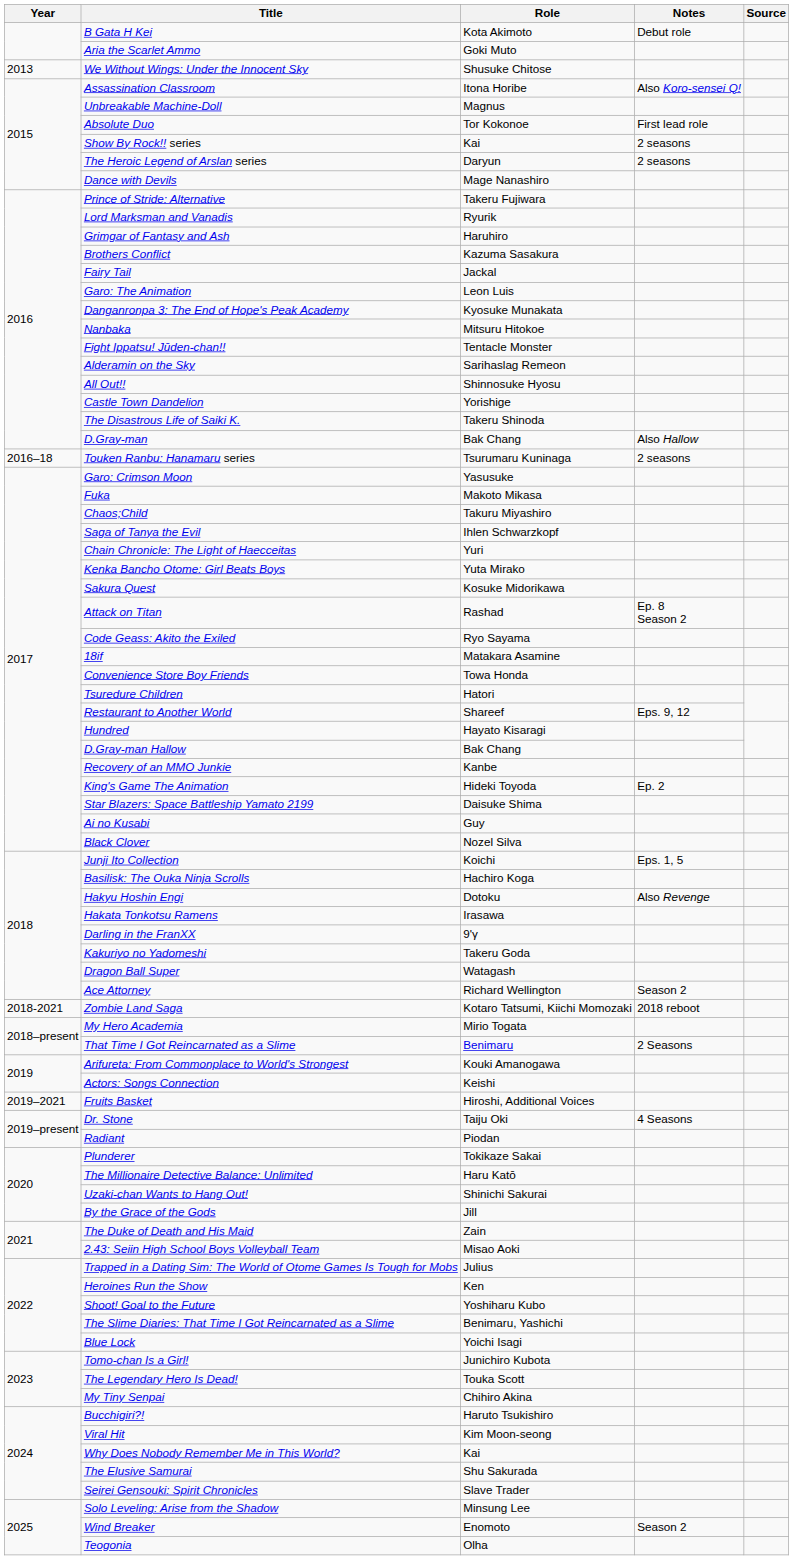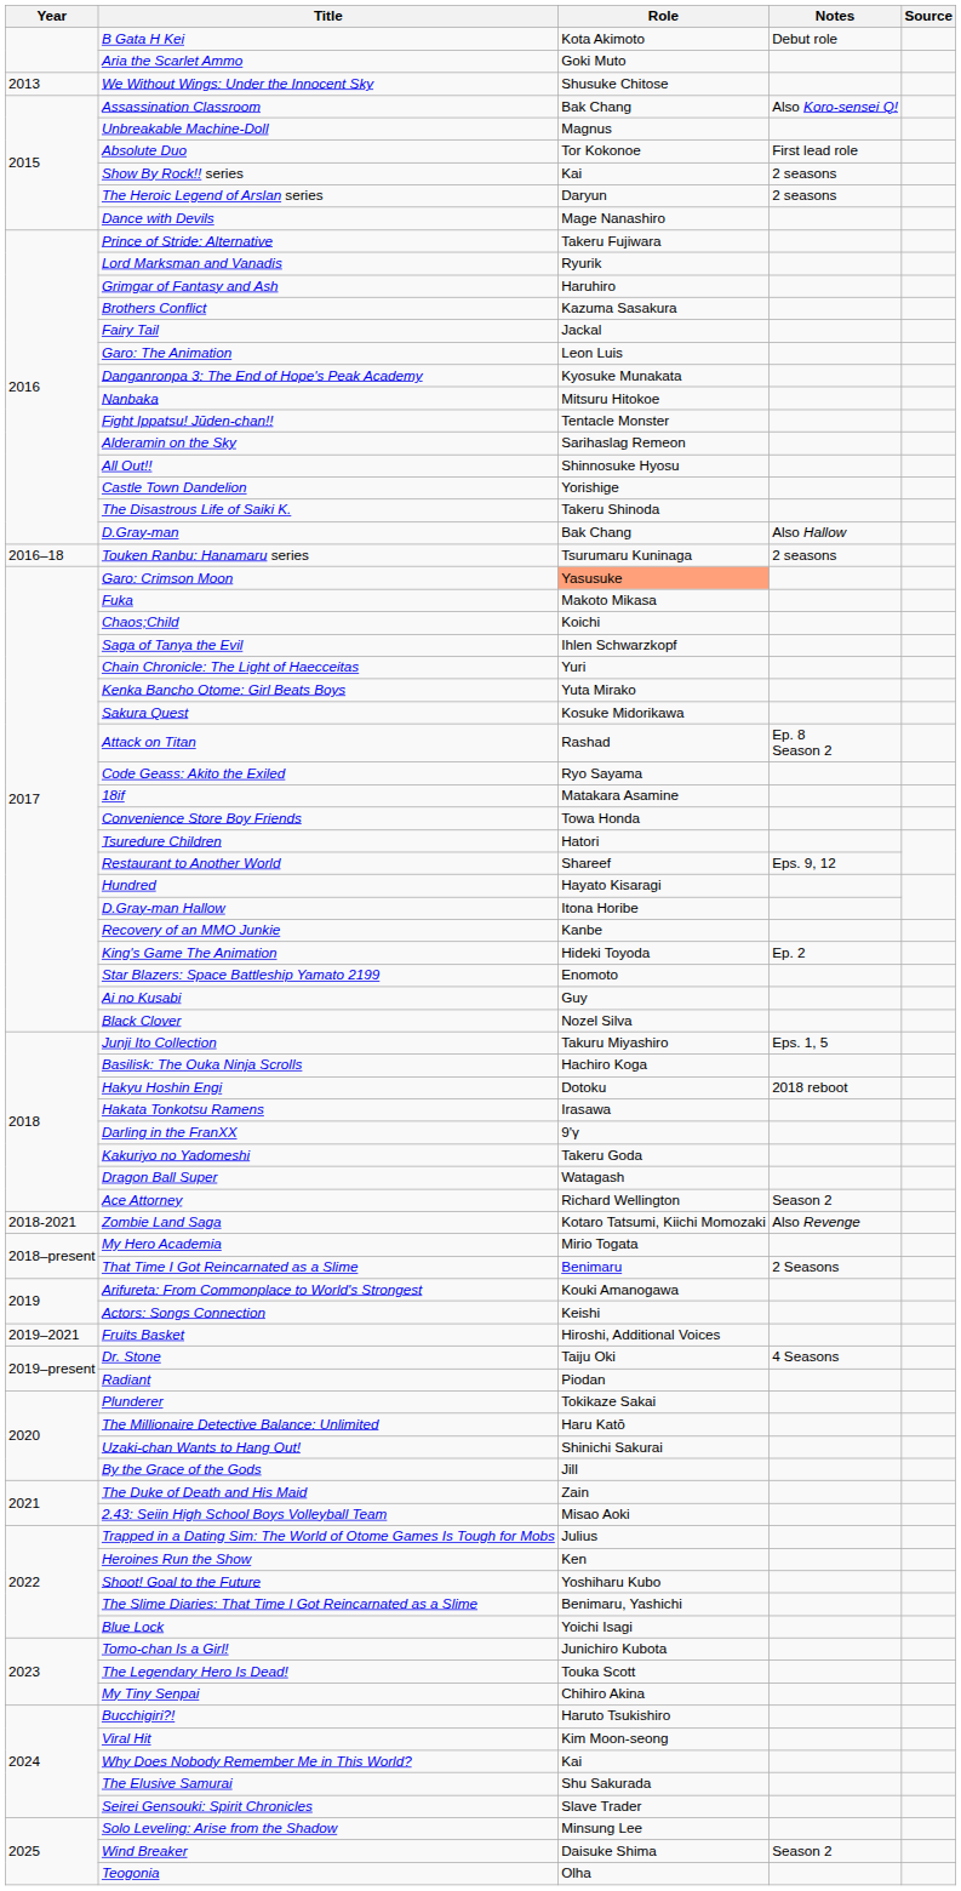Assassination Classroom | Role: Itona Horibe -> Bak Chang
Garo: Crimson Moon | Role: no background -> lightsalmon background
Chaos;Child | Role: Takuru Miyashiro -> Koichi
D.Gray-man Hallow | Role: Bak Chang -> Itona Horibe
Star Blazers: Space Battleship Yamato 2199 | Role: Daisuke Shima -> Enomoto
Junji Ito Collection | Role: Koichi -> Takuru Miyashiro
Hakyu Hoshin Engi | Notes: Also Revenge -> 2018 reboot
Zombie Land Saga | Notes: 2018 reboot -> Also Revenge
Wind Breaker | Role: Enomoto -> Daisuke Shima
